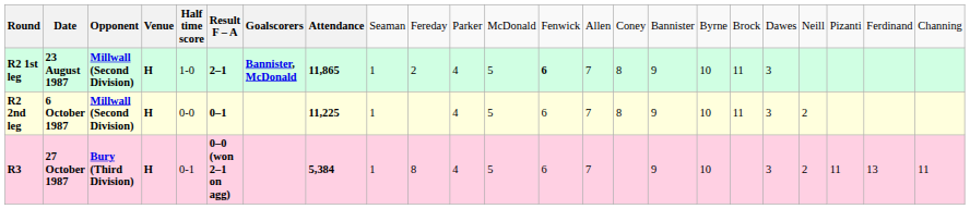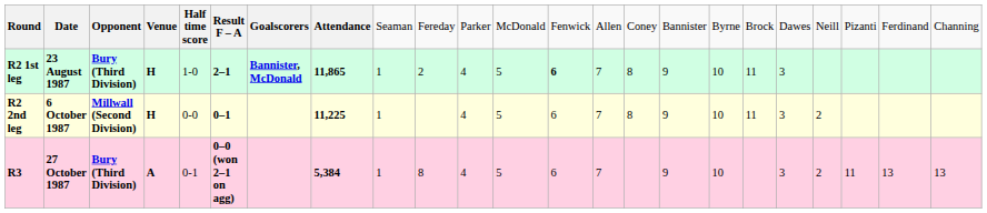R2 1st leg | column 3: Millwall (Second Division) -> Bury (Third Division)
R3 | column 4: H -> A
R3 | column 23: 11 -> 13
